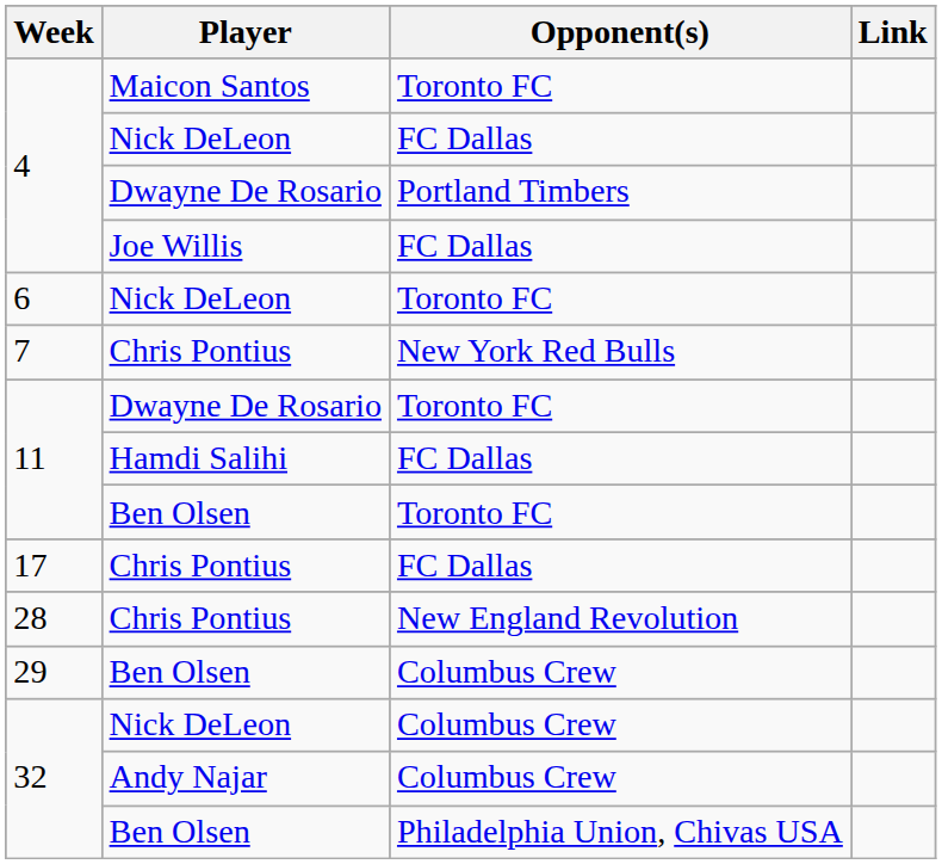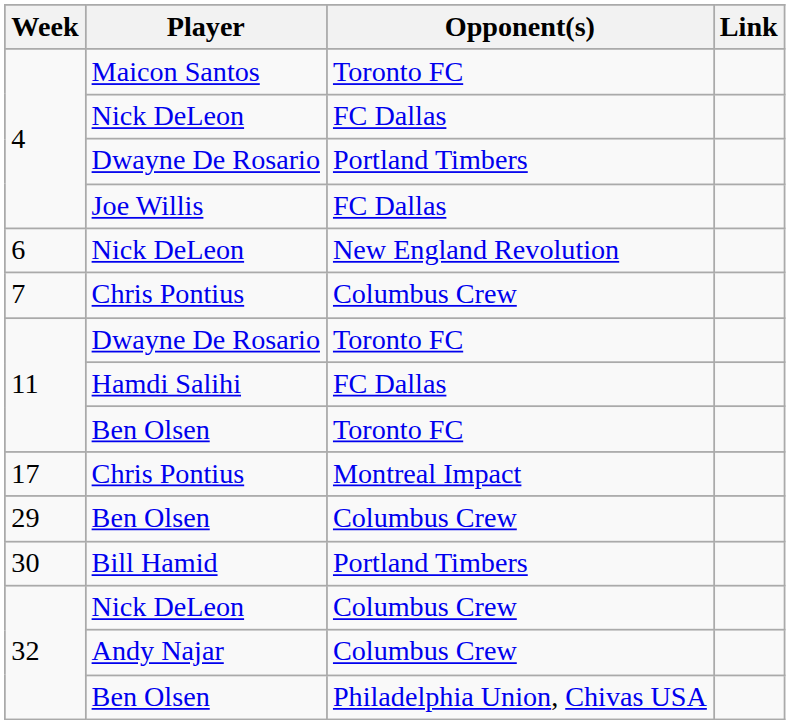6 | Opponent(s): Toronto FC -> New England Revolution
7 | Opponent(s): New York Red Bulls -> Columbus Crew
17 | Opponent(s): FC Dallas -> Montreal Impact
- row: 28 | Chris Pontius | New England Revolution
+ row: 30 | Bill Hamid | Portland Timbers
